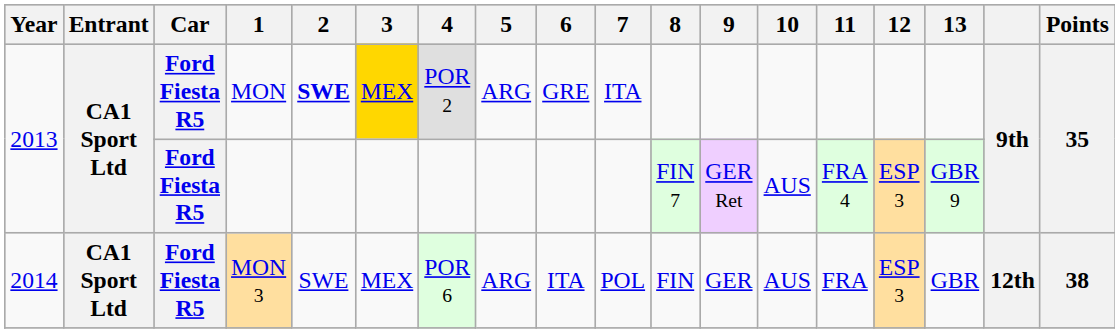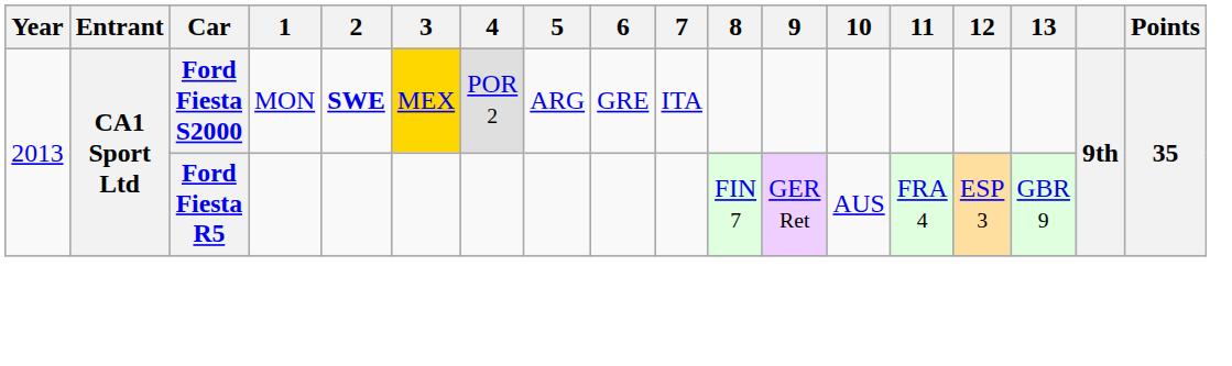MON | Car: Ford Fiesta R5 -> Ford Fiesta S2000
- row: 2014 | CA1 Sport Ltd | Ford Fiesta R5 | MON 3 | SWE | MEX | POR 6 | ARG | ITA | POL | FIN | GER | AUS | FRA | ESP 3 | GBR | 12th | 38
